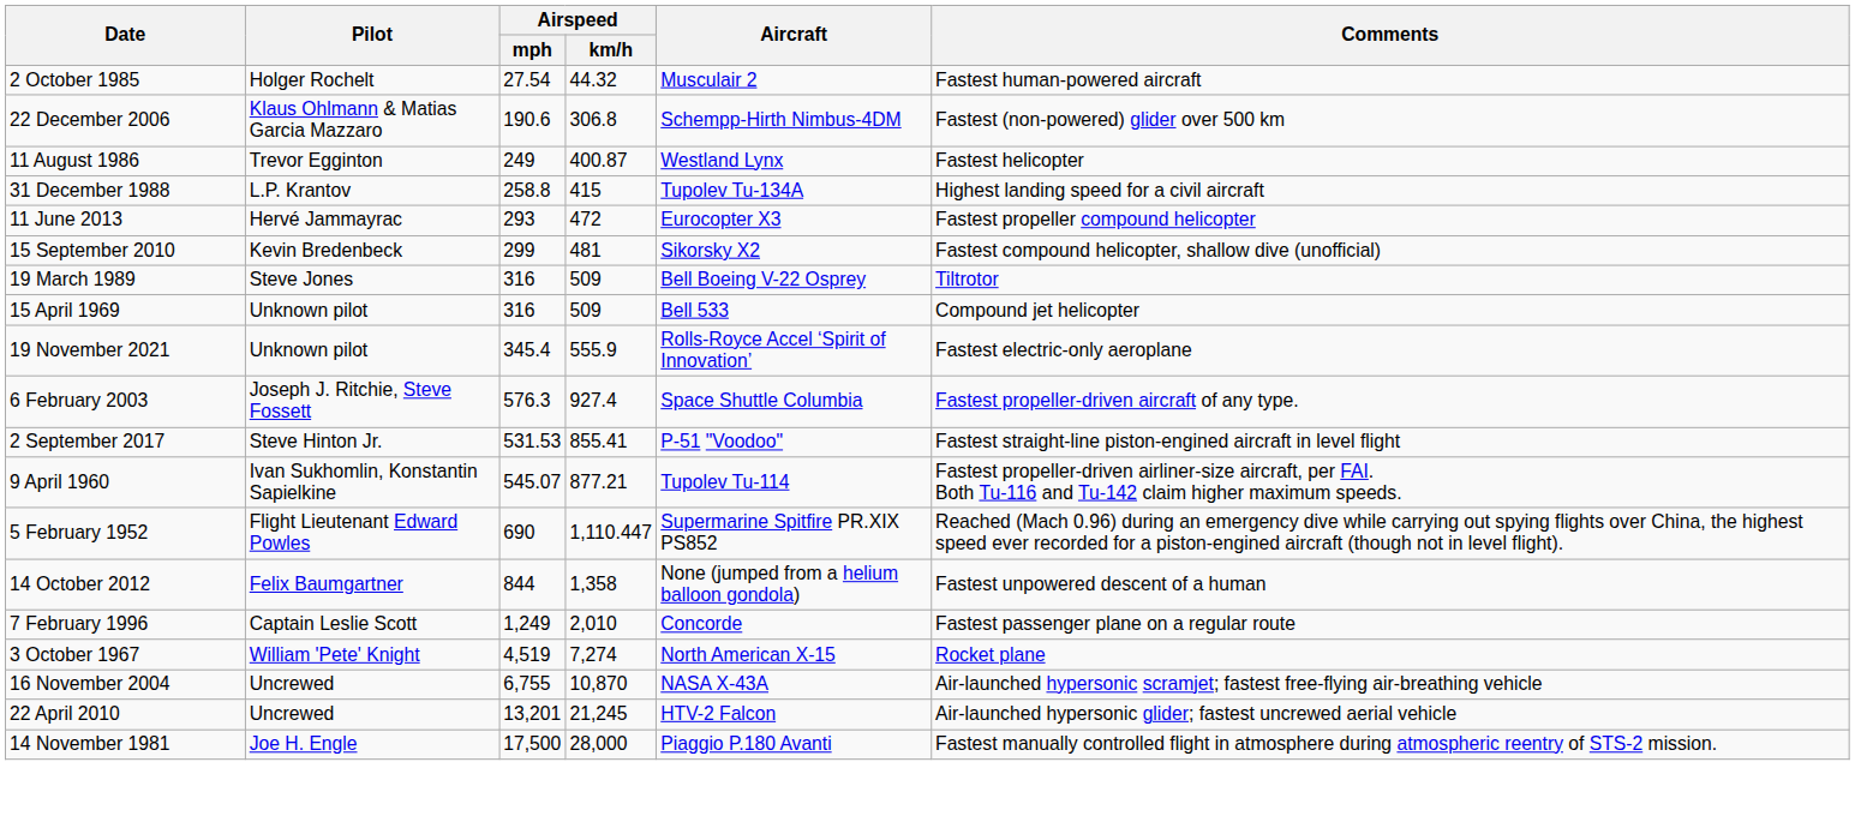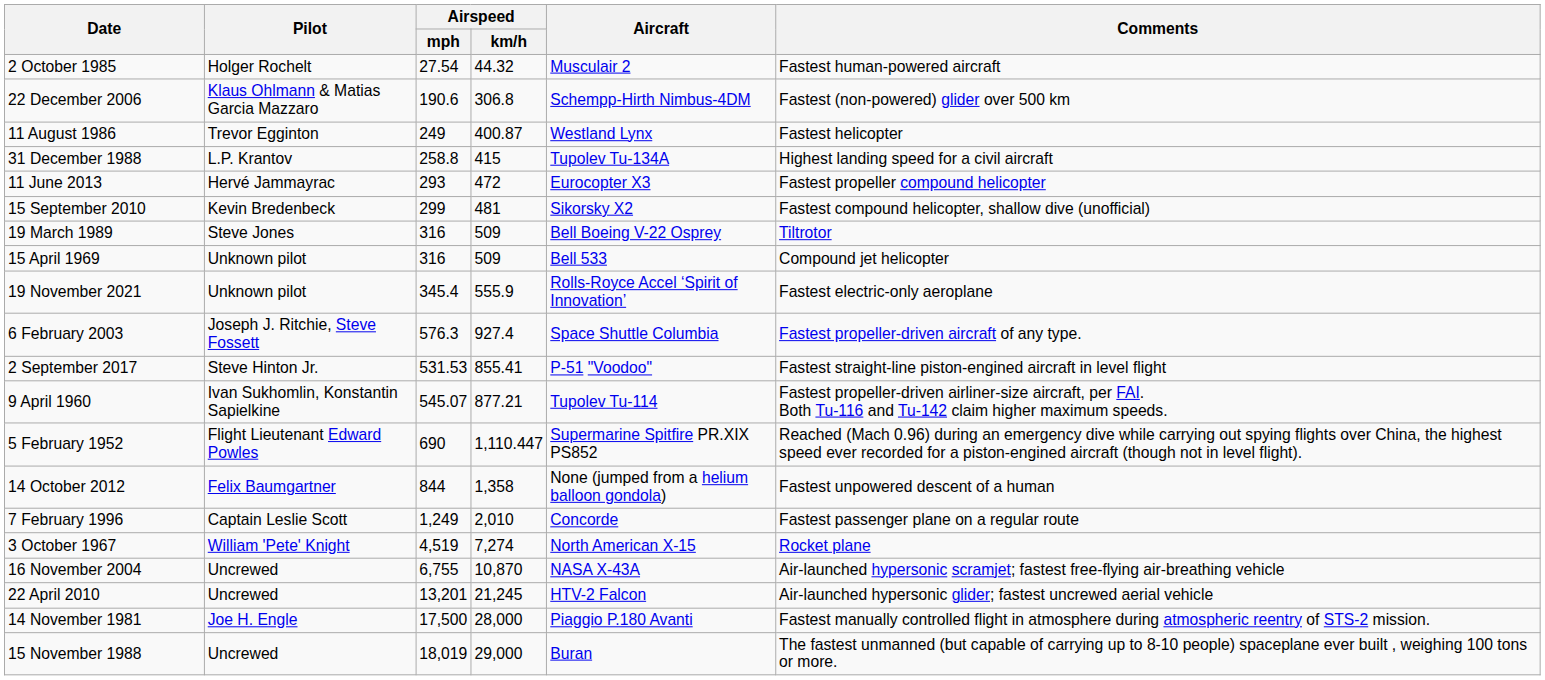+ row: 15 November 1988 | Uncrewed | 18,019 | 29,000 | Buran | The fastest unmanned (but capable of carrying up to 8-10 people) spaceplane ever built , weighing 100 tons or more.
